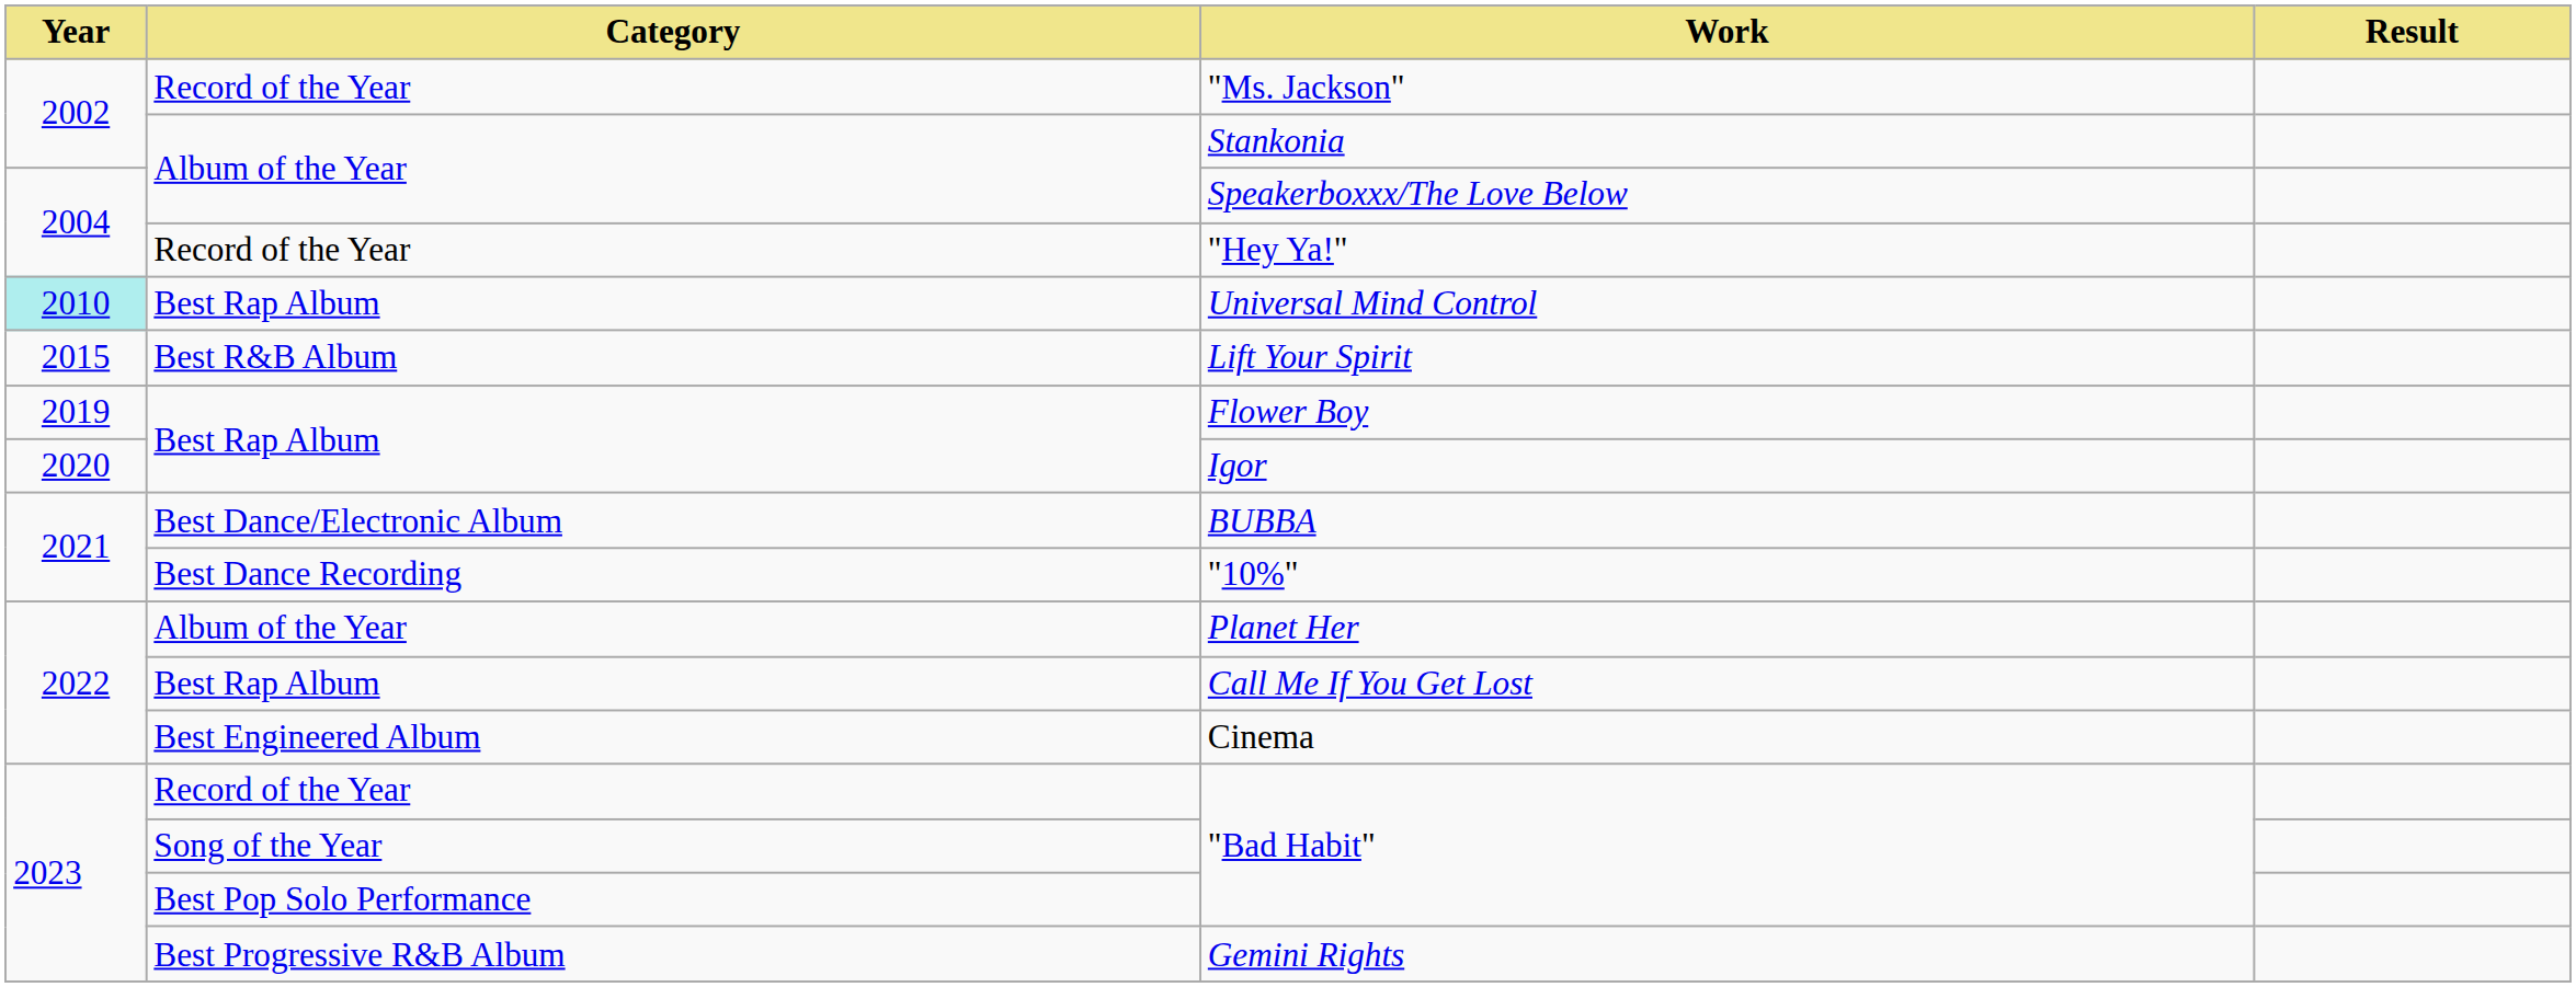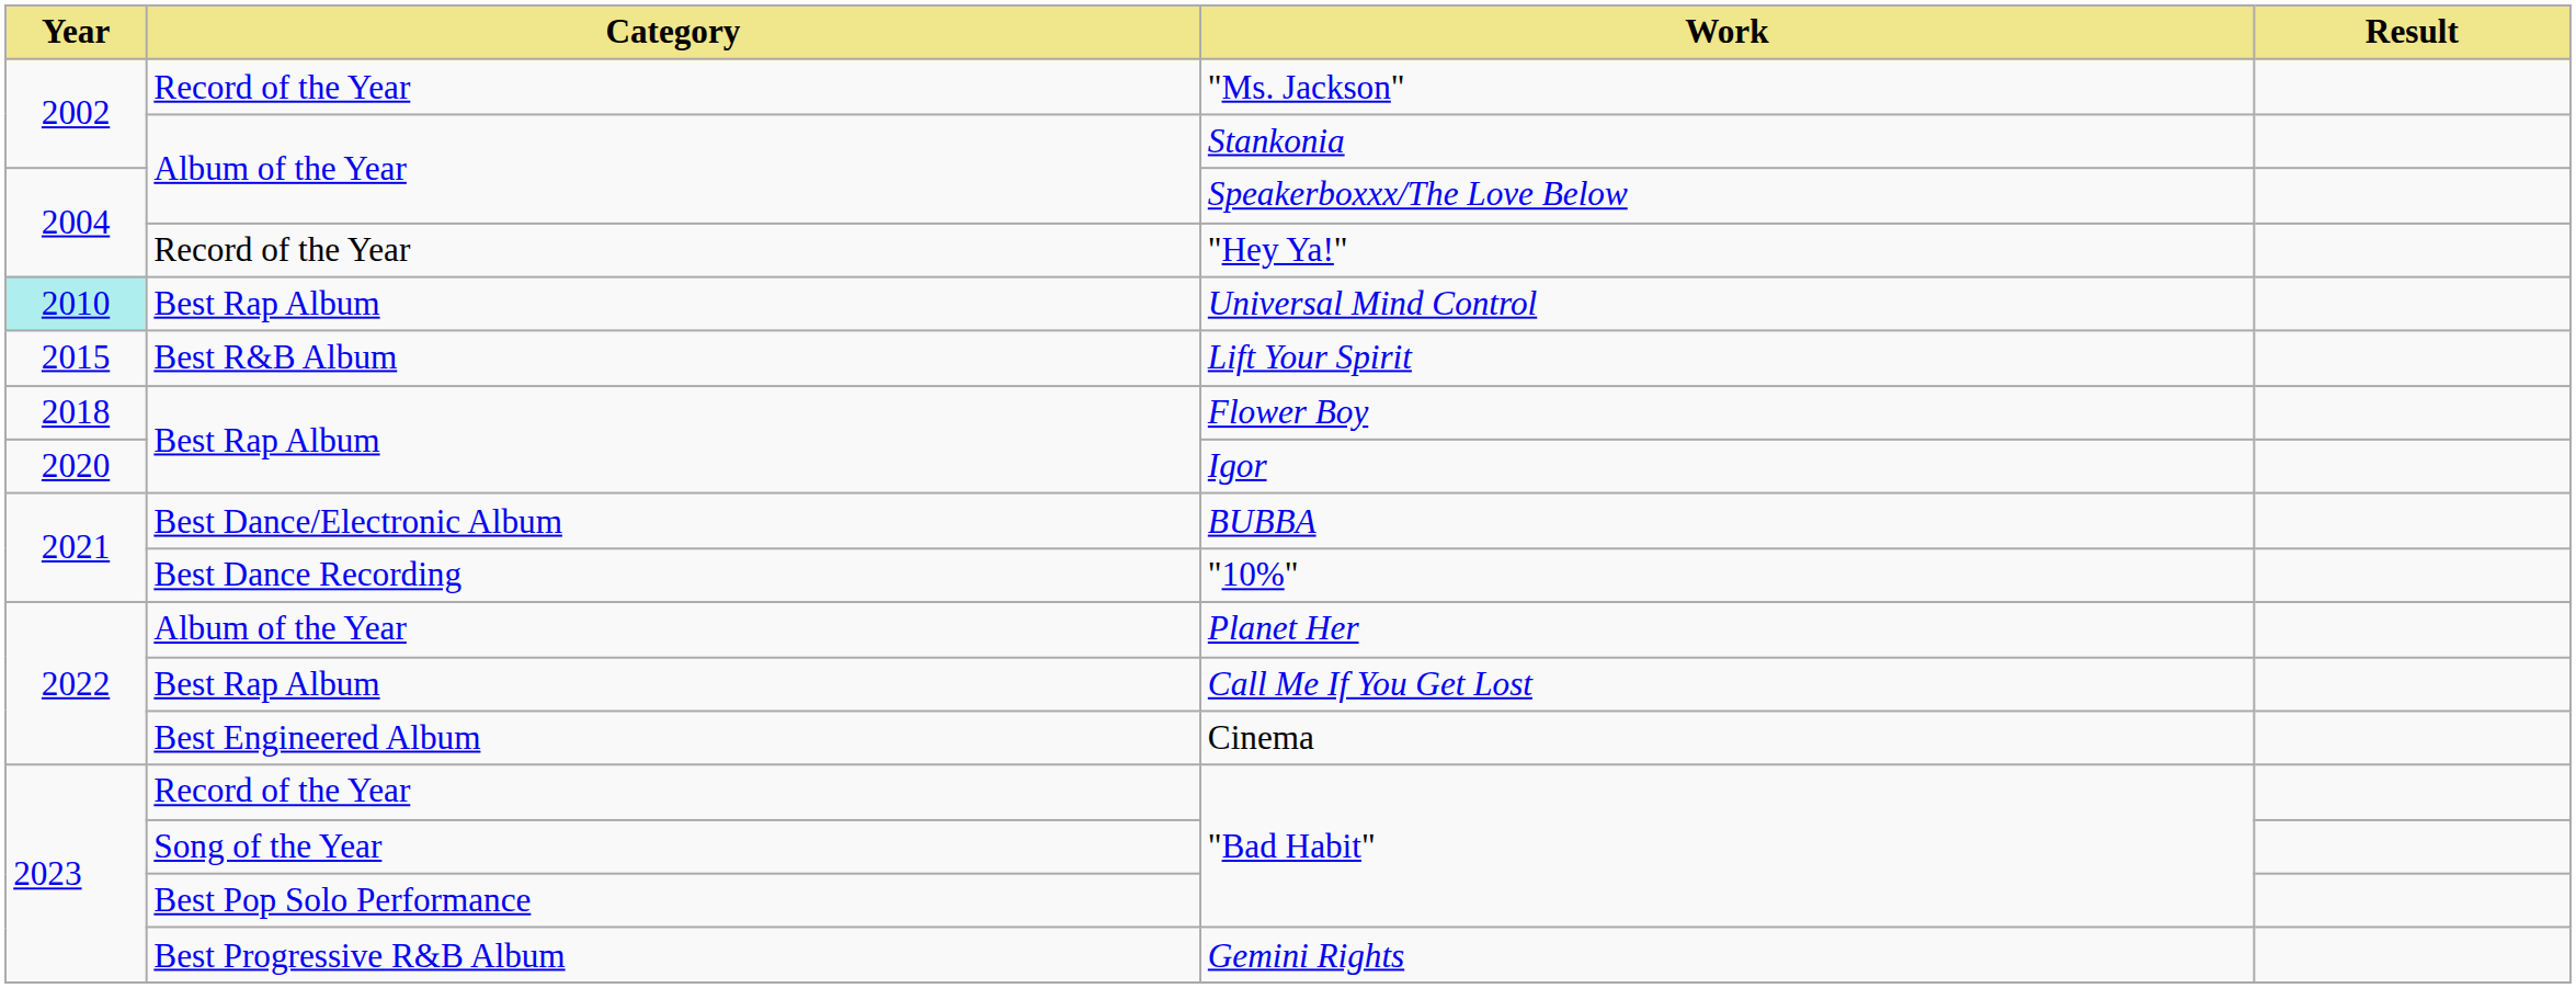Flower Boy | Year: 2019 -> 2018
